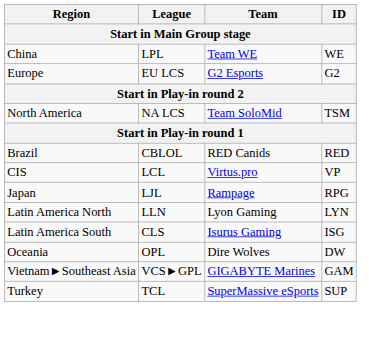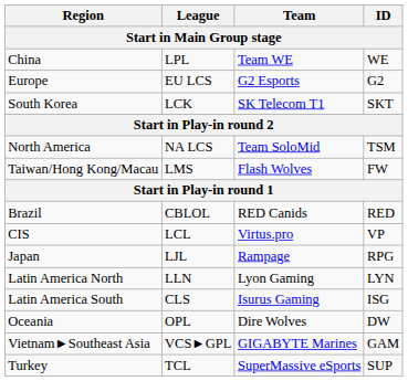+ row: South Korea | LCK | SK Telecom T1 | SKT
+ row: Taiwan/Hong Kong/Macau | LMS | Flash Wolves | FW
